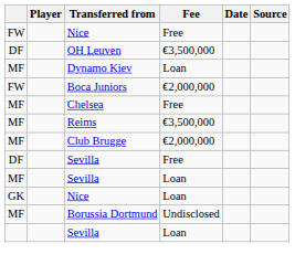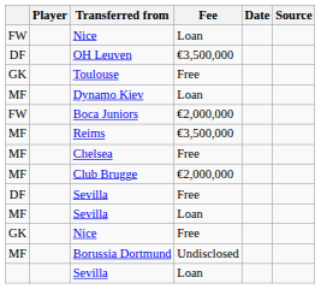FW / Nice | Fee: Free -> Loan
+ row: GK | Toulouse | Free
rows swapped: Chelsea <-> Reims
GK / Nice | Fee: Loan -> Free
